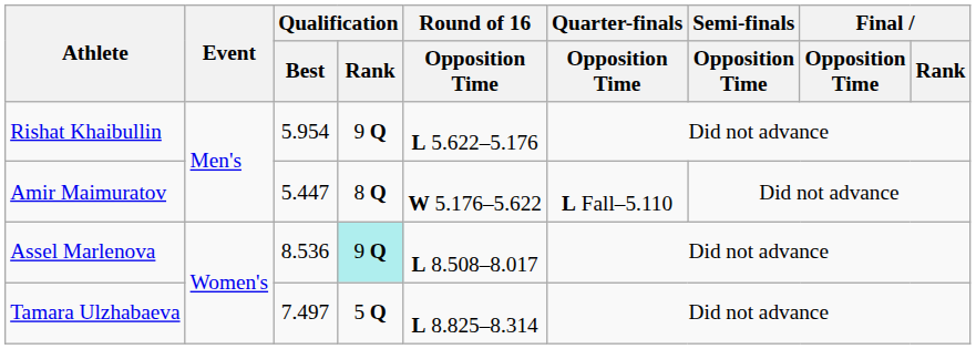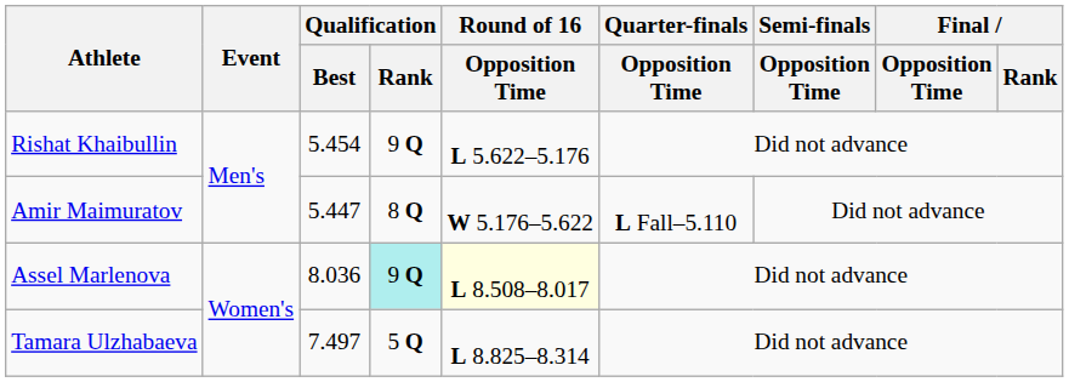Rishat Khaibullin | Qualification / Best: 5.954 -> 5.454
Assel Marlenova | Qualification / Best: 8.536 -> 8.036
Assel Marlenova | Round of 16 / Opposition Time: no background -> lightyellow background
